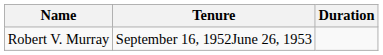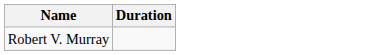- column: Tenure | September 16, 1952June 26, 1953
